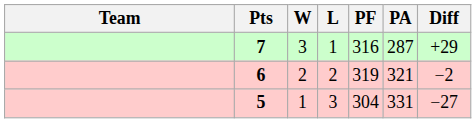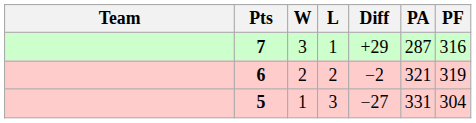columns swapped: PF <-> Diff
